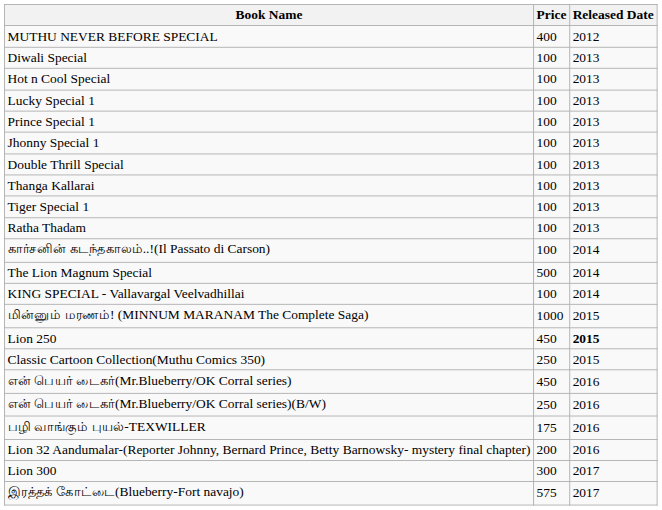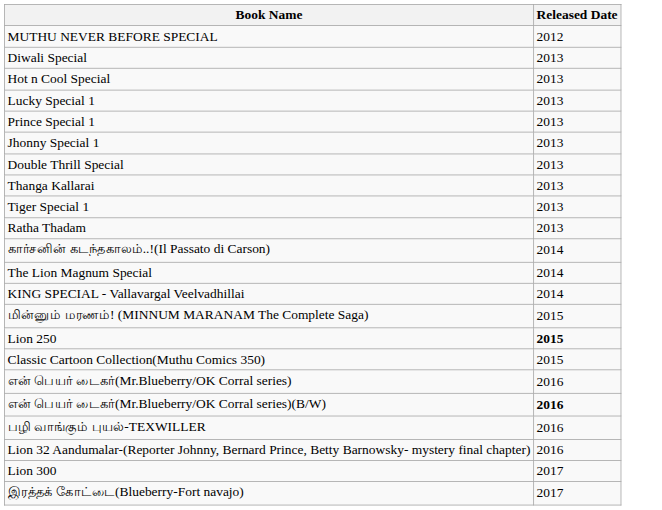- column: Price | 400 | 100 | 100 | 100 | 100 | 100 | 100 | 100 | 100 | 100 | 100 | 500 | 100 | 1000 | 450 | 250 | 450 | 250 | 175 | 200 | 300 | 575
என் பெயர் டைகர்(Mr.Blueberry/OK Corral series)(B/W) | Released Date: normal -> bold
